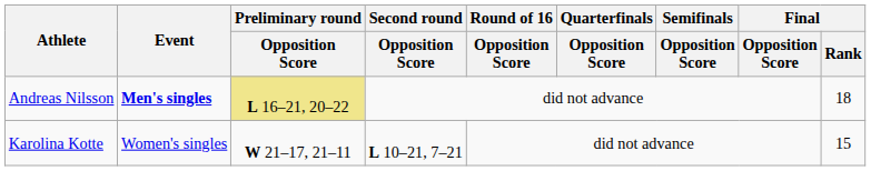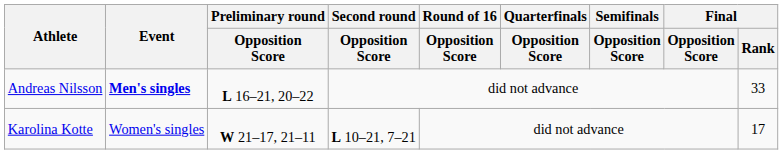Andreas Nilsson | Preliminary round / Opposition Score: khaki background -> no background
Andreas Nilsson | Final / Rank: 18 -> 33
Karolina Kotte | Final / Rank: 15 -> 17
